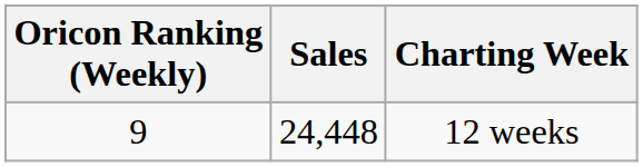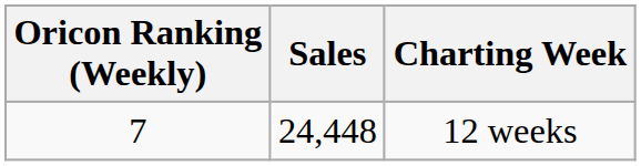12 weeks | Oricon Ranking (Weekly): 9 -> 7
